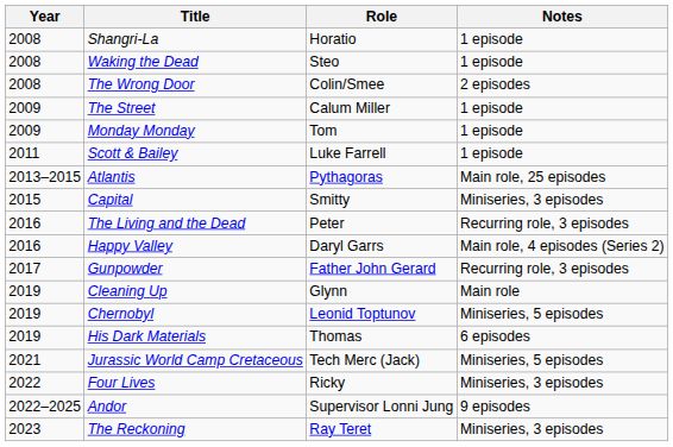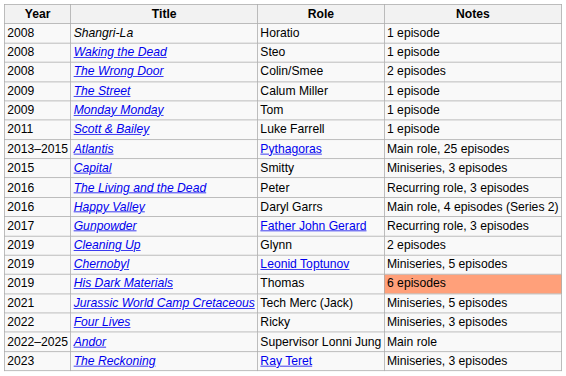Cleaning Up | Notes: Main role -> 2 episodes
His Dark Materials | Notes: no background -> lightsalmon background
Andor | Notes: 9 episodes -> Main role
